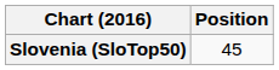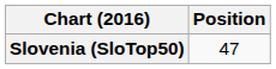Slovenia (SloTop50) | Position: 45 -> 47
